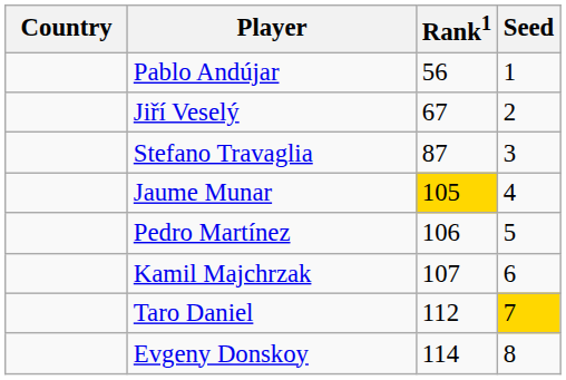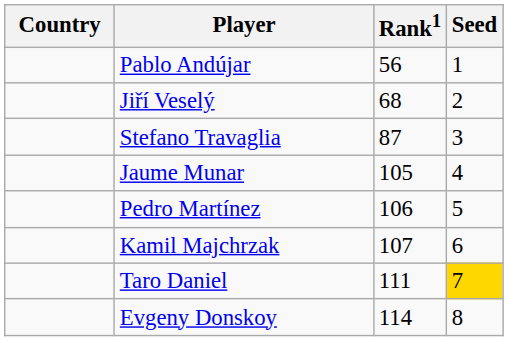Jiří Veselý | Rank1: 67 -> 68
Jaume Munar | Rank1: gold background -> no background
Taro Daniel | Rank1: 112 -> 111
